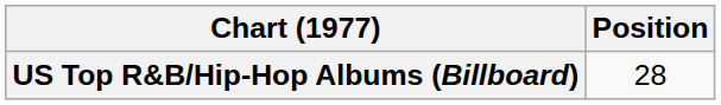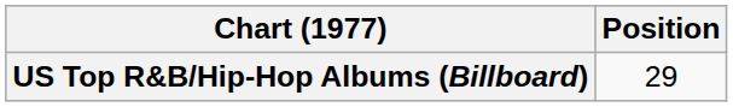US Top R&B/Hip-Hop Albums (Billboard) | Position: 28 -> 29
